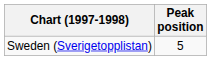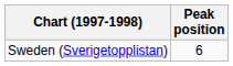Sweden (Sverigetopplistan) | Peak position: 5 -> 6
